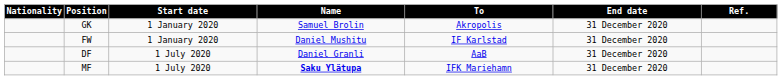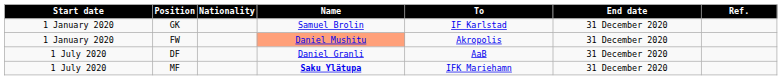columns swapped: Start date <-> Nationality
GK | To: Akropolis -> IF Karlstad
FW | Name: no background -> lightsalmon background
FW | To: IF Karlstad -> Akropolis
